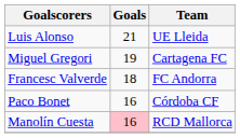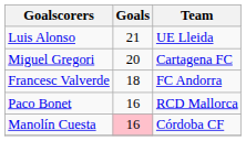Miguel Gregori | Goals: 19 -> 20
Paco Bonet | Team: Córdoba CF -> RCD Mallorca
Manolín Cuesta | Team: RCD Mallorca -> Córdoba CF
